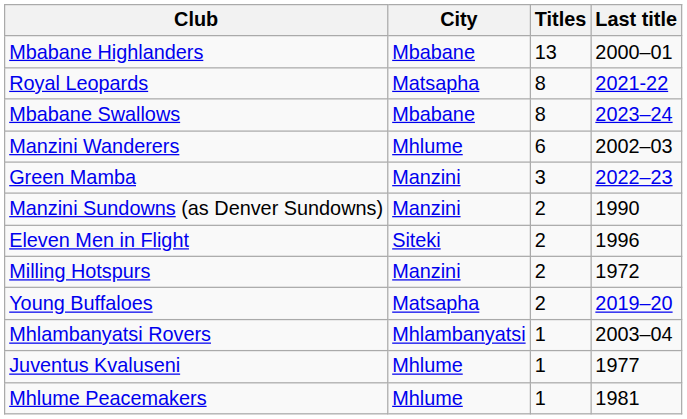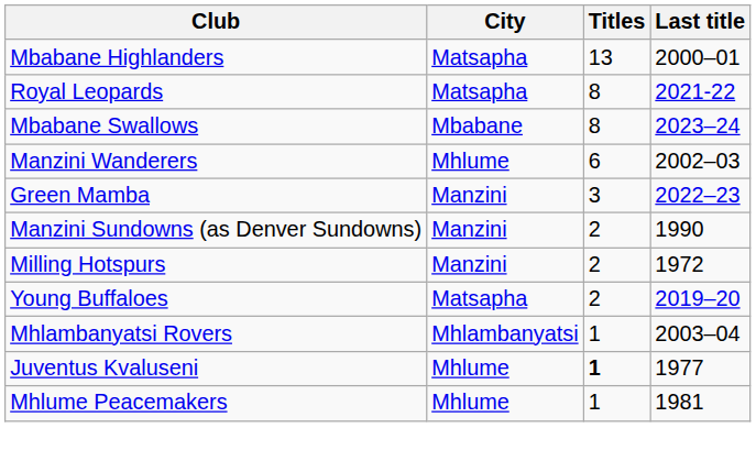Mbabane Highlanders | City: Mbabane -> Matsapha
- row: Eleven Men in Flight | Siteki | 2 | 1996
Juventus Kvaluseni | Titles: normal -> bold
